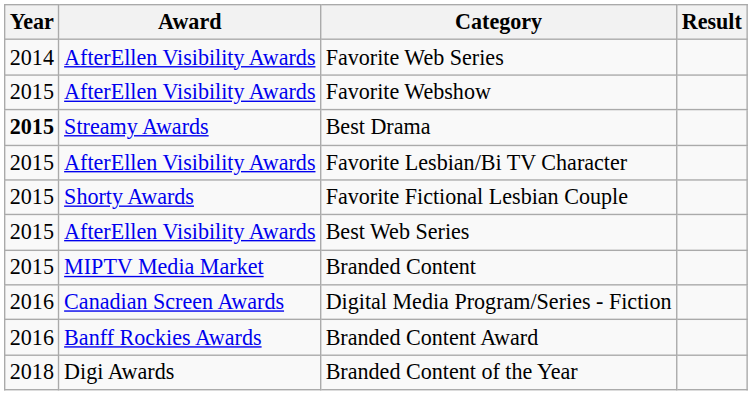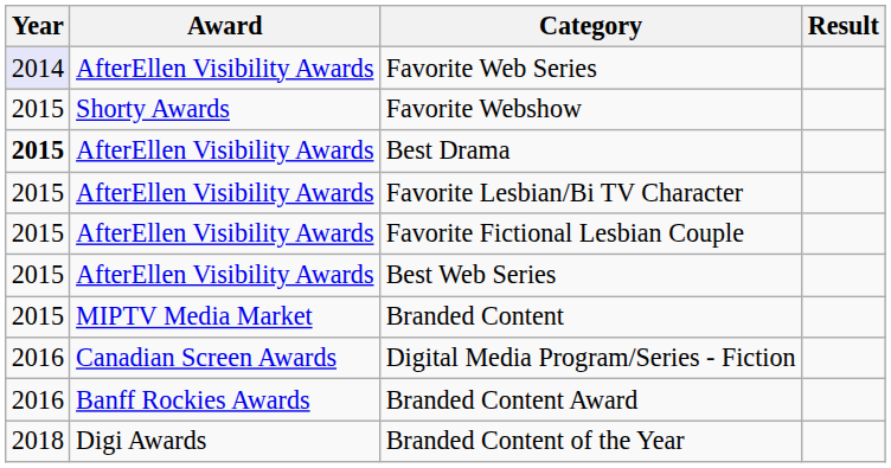Favorite Web Series | Year: no background -> lavender background
Favorite Webshow | Award: AfterEllen Visibility Awards -> Shorty Awards
Best Drama | Award: Streamy Awards -> AfterEllen Visibility Awards
Favorite Fictional Lesbian Couple | Award: Shorty Awards -> AfterEllen Visibility Awards
